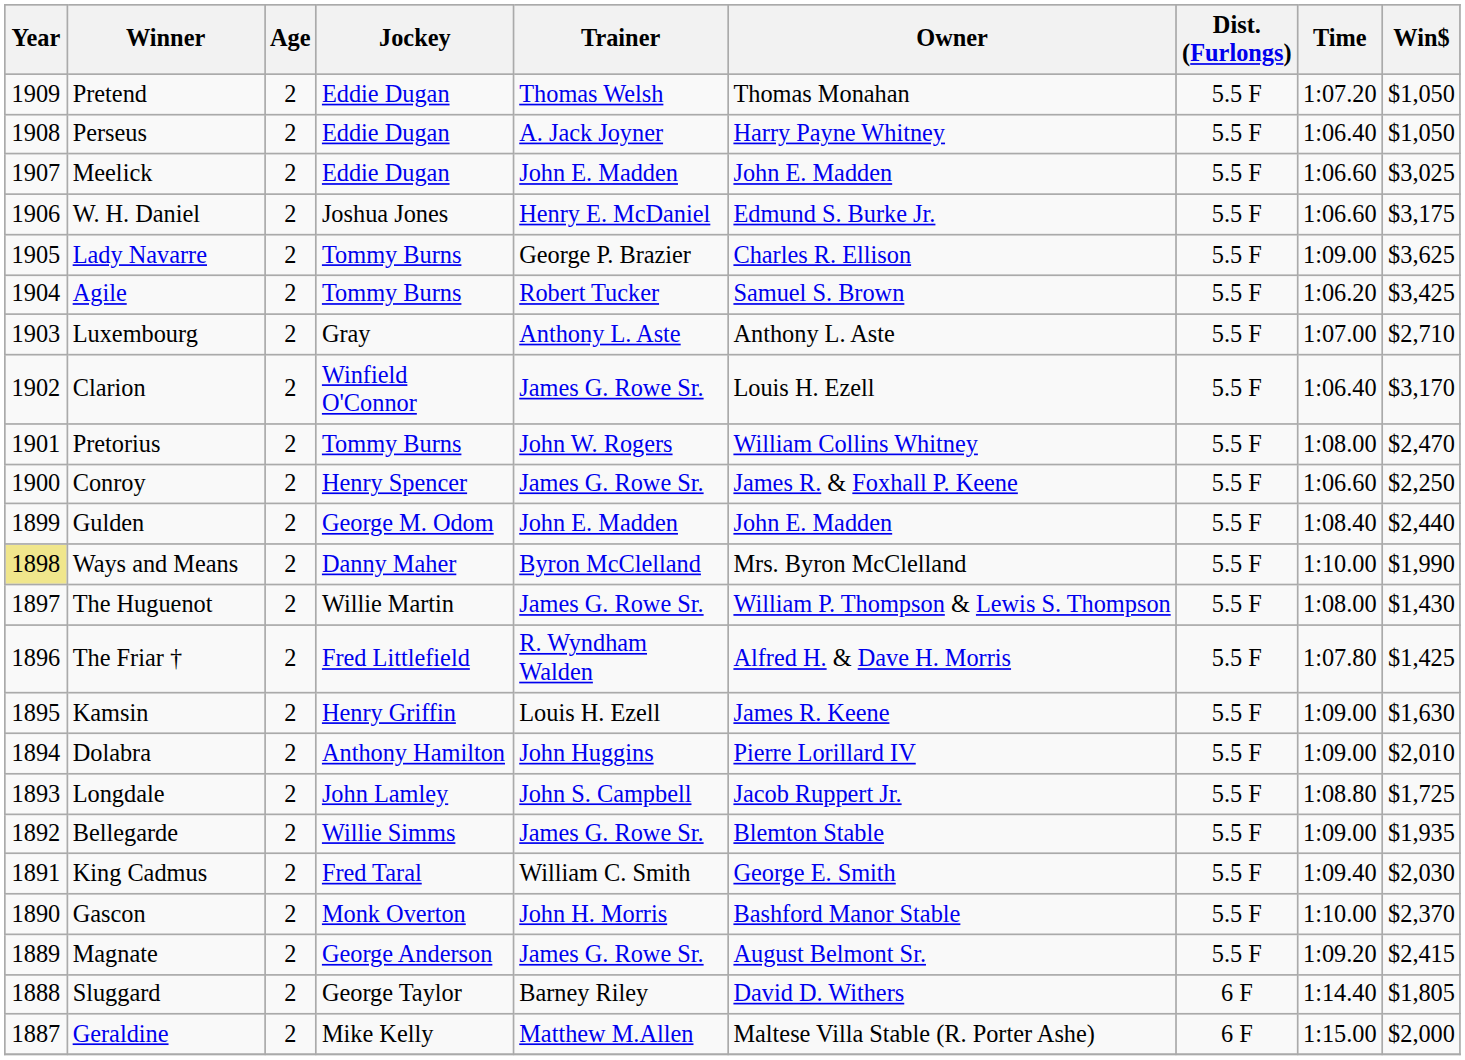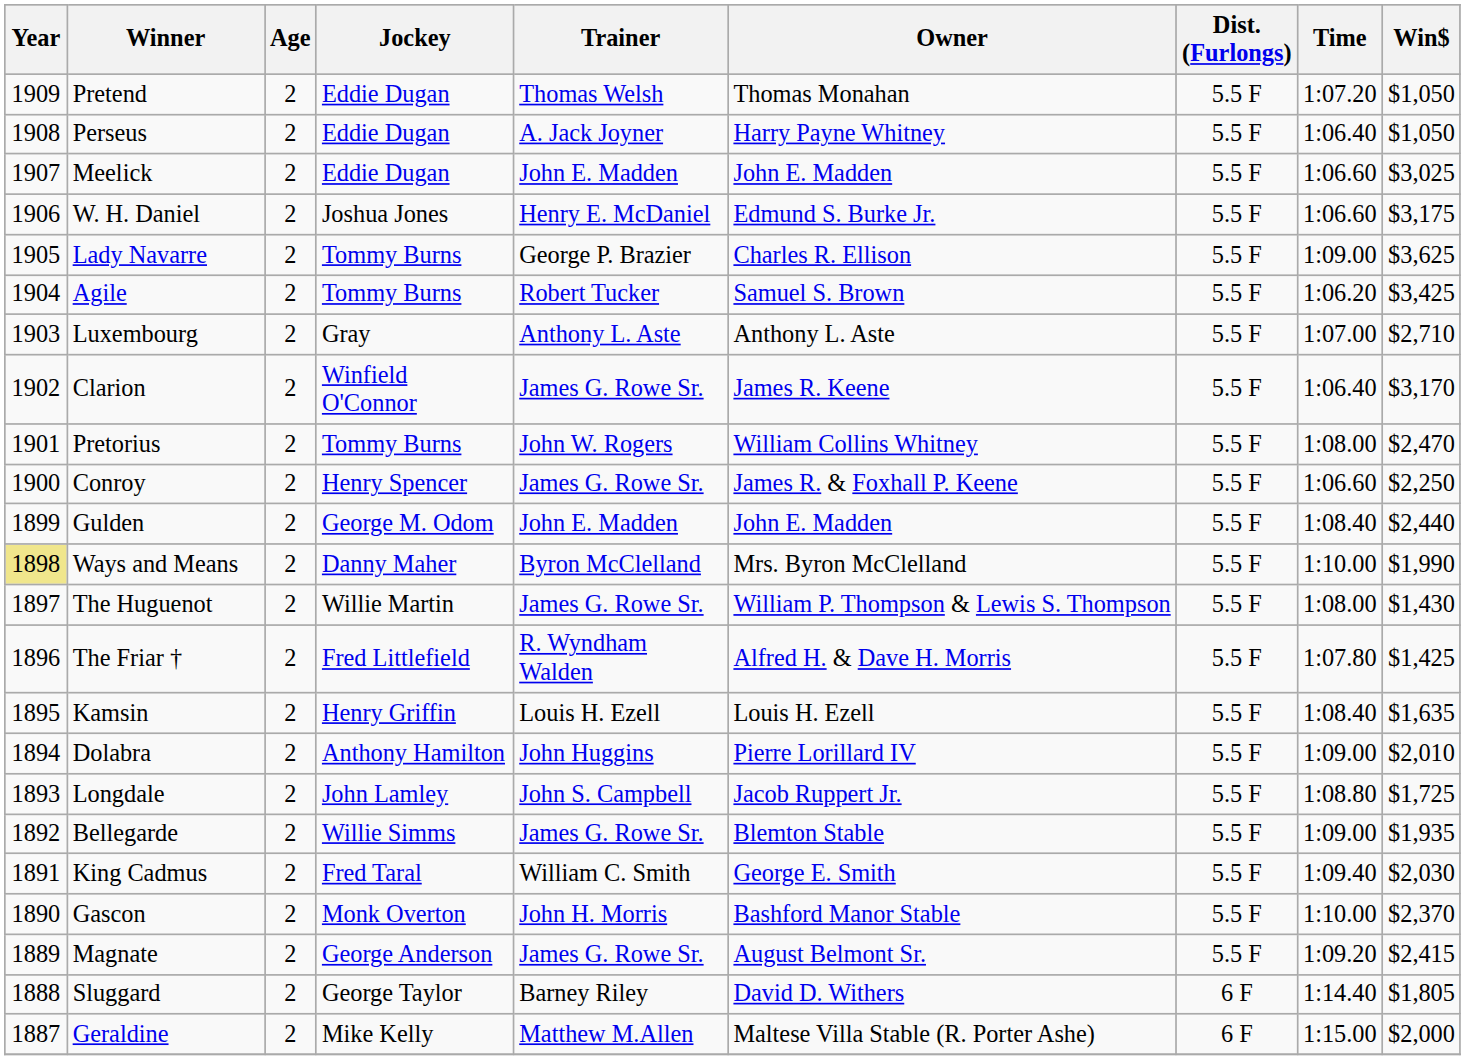Clarion | Owner: Louis H. Ezell -> James R. Keene
Kamsin | Owner: James R. Keene -> Louis H. Ezell
Kamsin | Time: 1:09.00 -> 1:08.40
Kamsin | Win$: $1,630 -> $1,635
